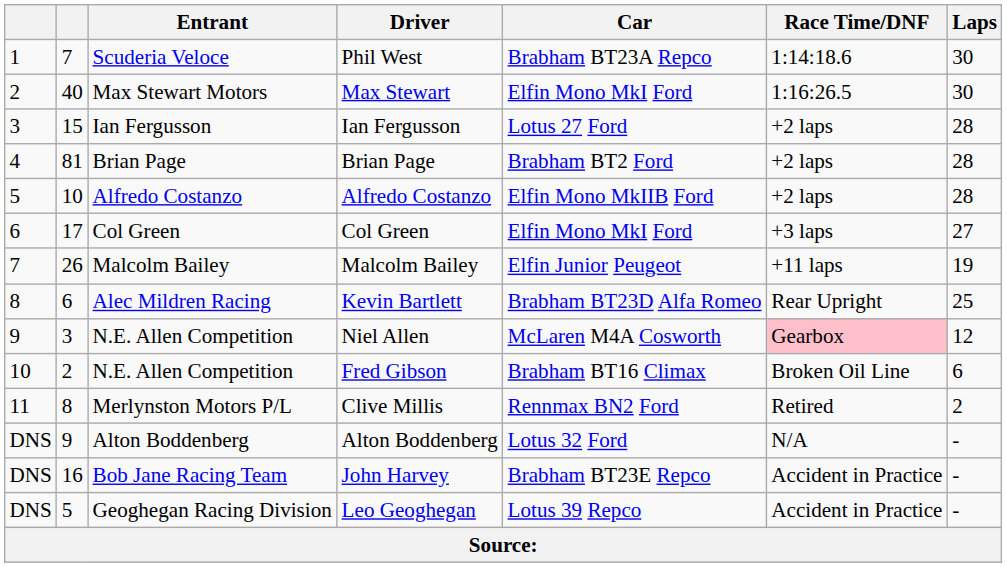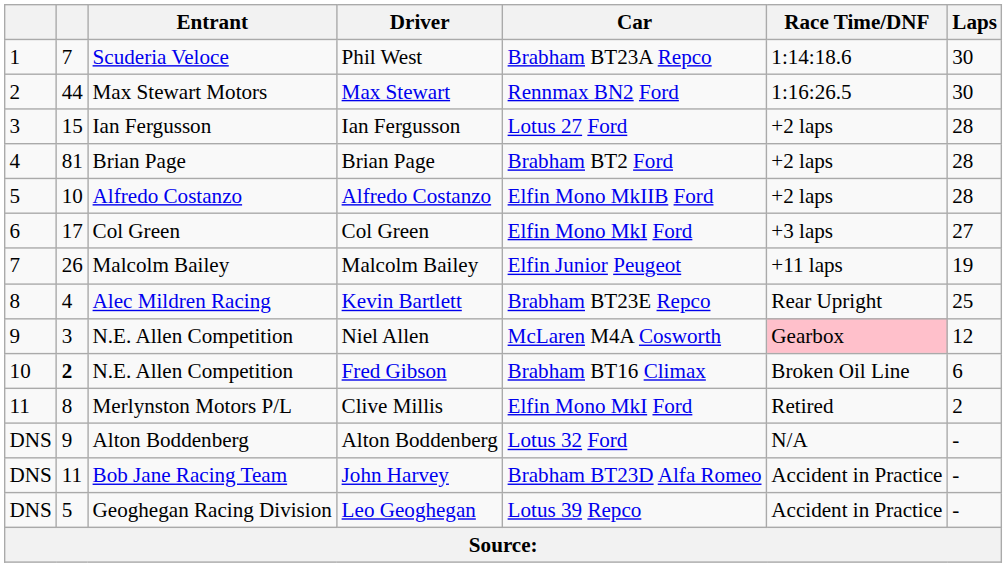Max Stewart | column 2: 40 -> 44
Max Stewart | Car: Elfin Mono MkI Ford -> Rennmax BN2 Ford
Kevin Bartlett | column 2: 6 -> 4
Kevin Bartlett | Car: Brabham BT23D Alfa Romeo -> Brabham BT23E Repco
Fred Gibson | column 2: normal -> bold
Clive Millis | Car: Rennmax BN2 Ford -> Elfin Mono MkI Ford
John Harvey | column 2: 16 -> 11
John Harvey | Car: Brabham BT23E Repco -> Brabham BT23D Alfa Romeo
